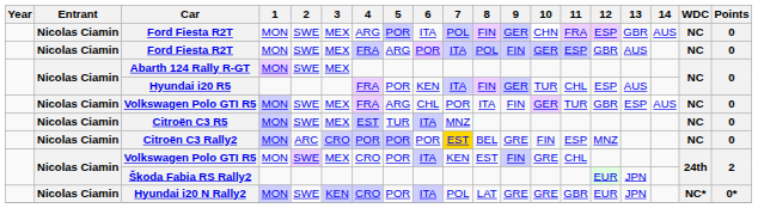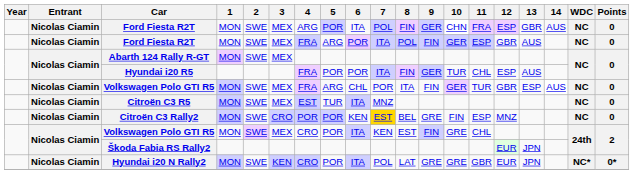Hyundai i20 R5 | 6: KEN -> POR
Citroën C3 Rally2 | 2: ARC -> SWE
Citroën C3 Rally2 | 6: POR -> KEN
